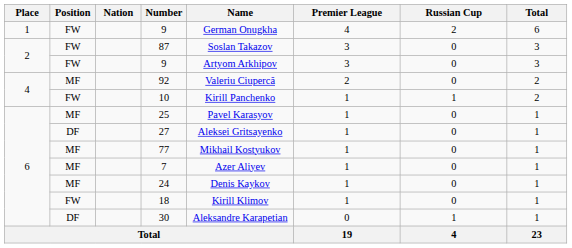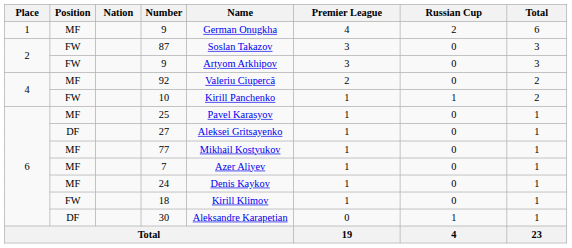1 / 9 | Position: FW -> MF
